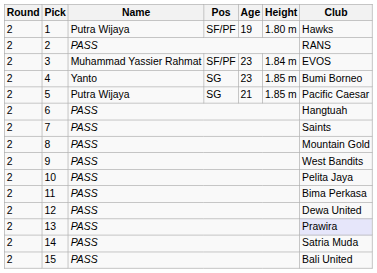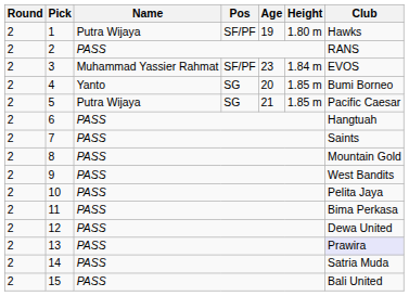4 | Age: 23 -> 20
